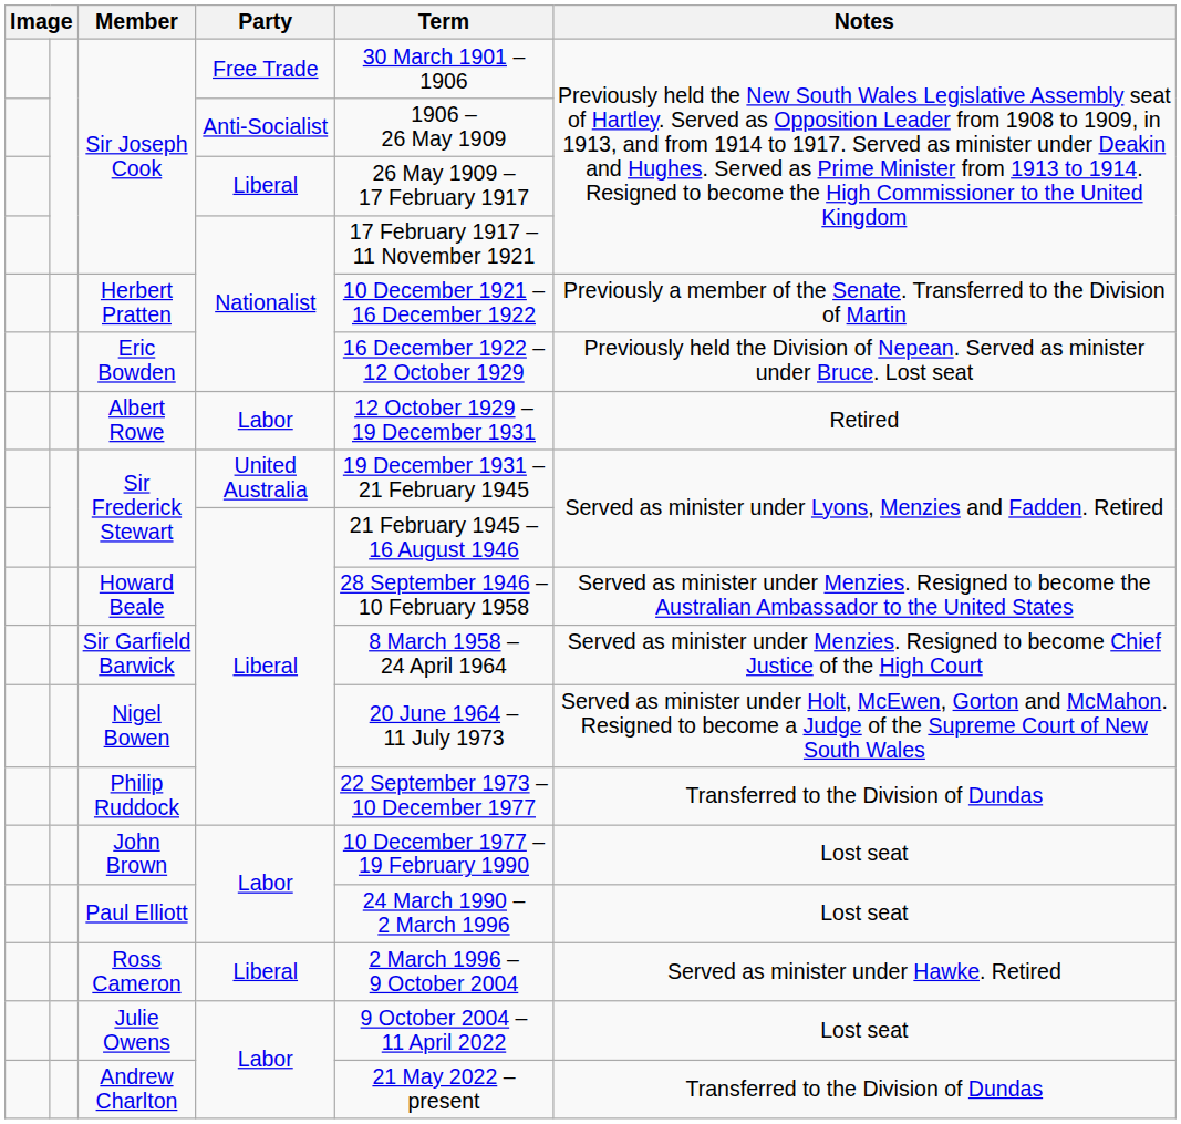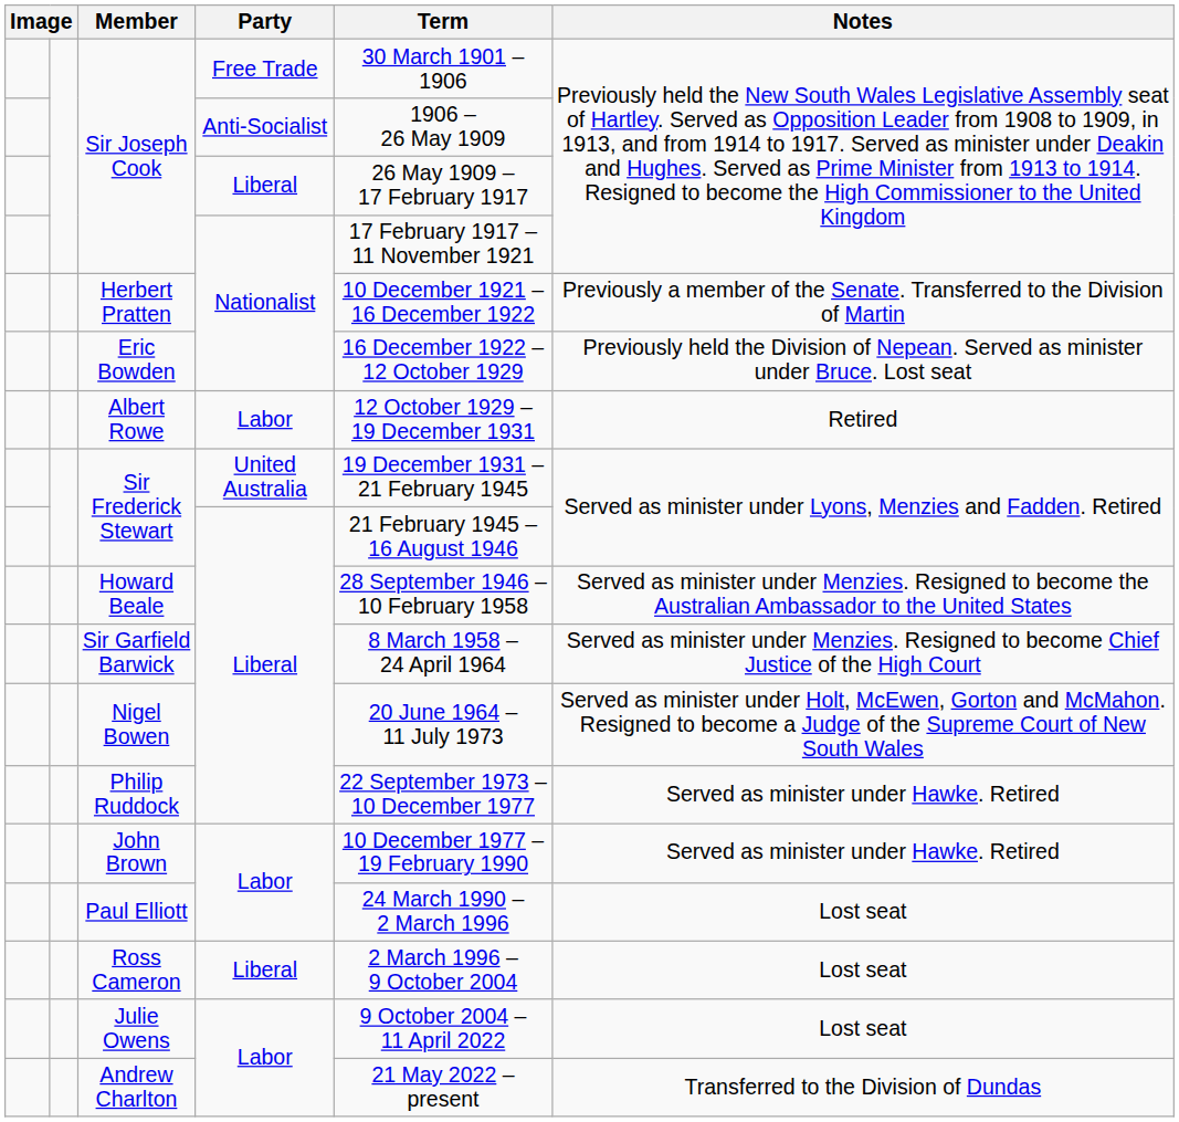Philip Ruddock | Notes: Transferred to the Division of Dundas -> Served as minister under Hawke. Retired
John Brown | Notes: Lost seat -> Served as minister under Hawke. Retired
Ross Cameron | Notes: Served as minister under Hawke. Retired -> Lost seat
